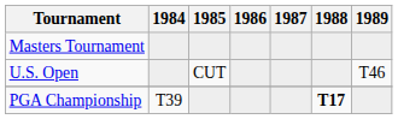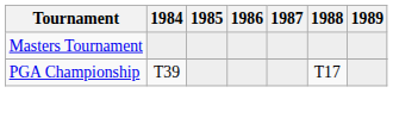- row: U.S. Open | CUT | T46
PGA Championship | 1988: bold -> normal
